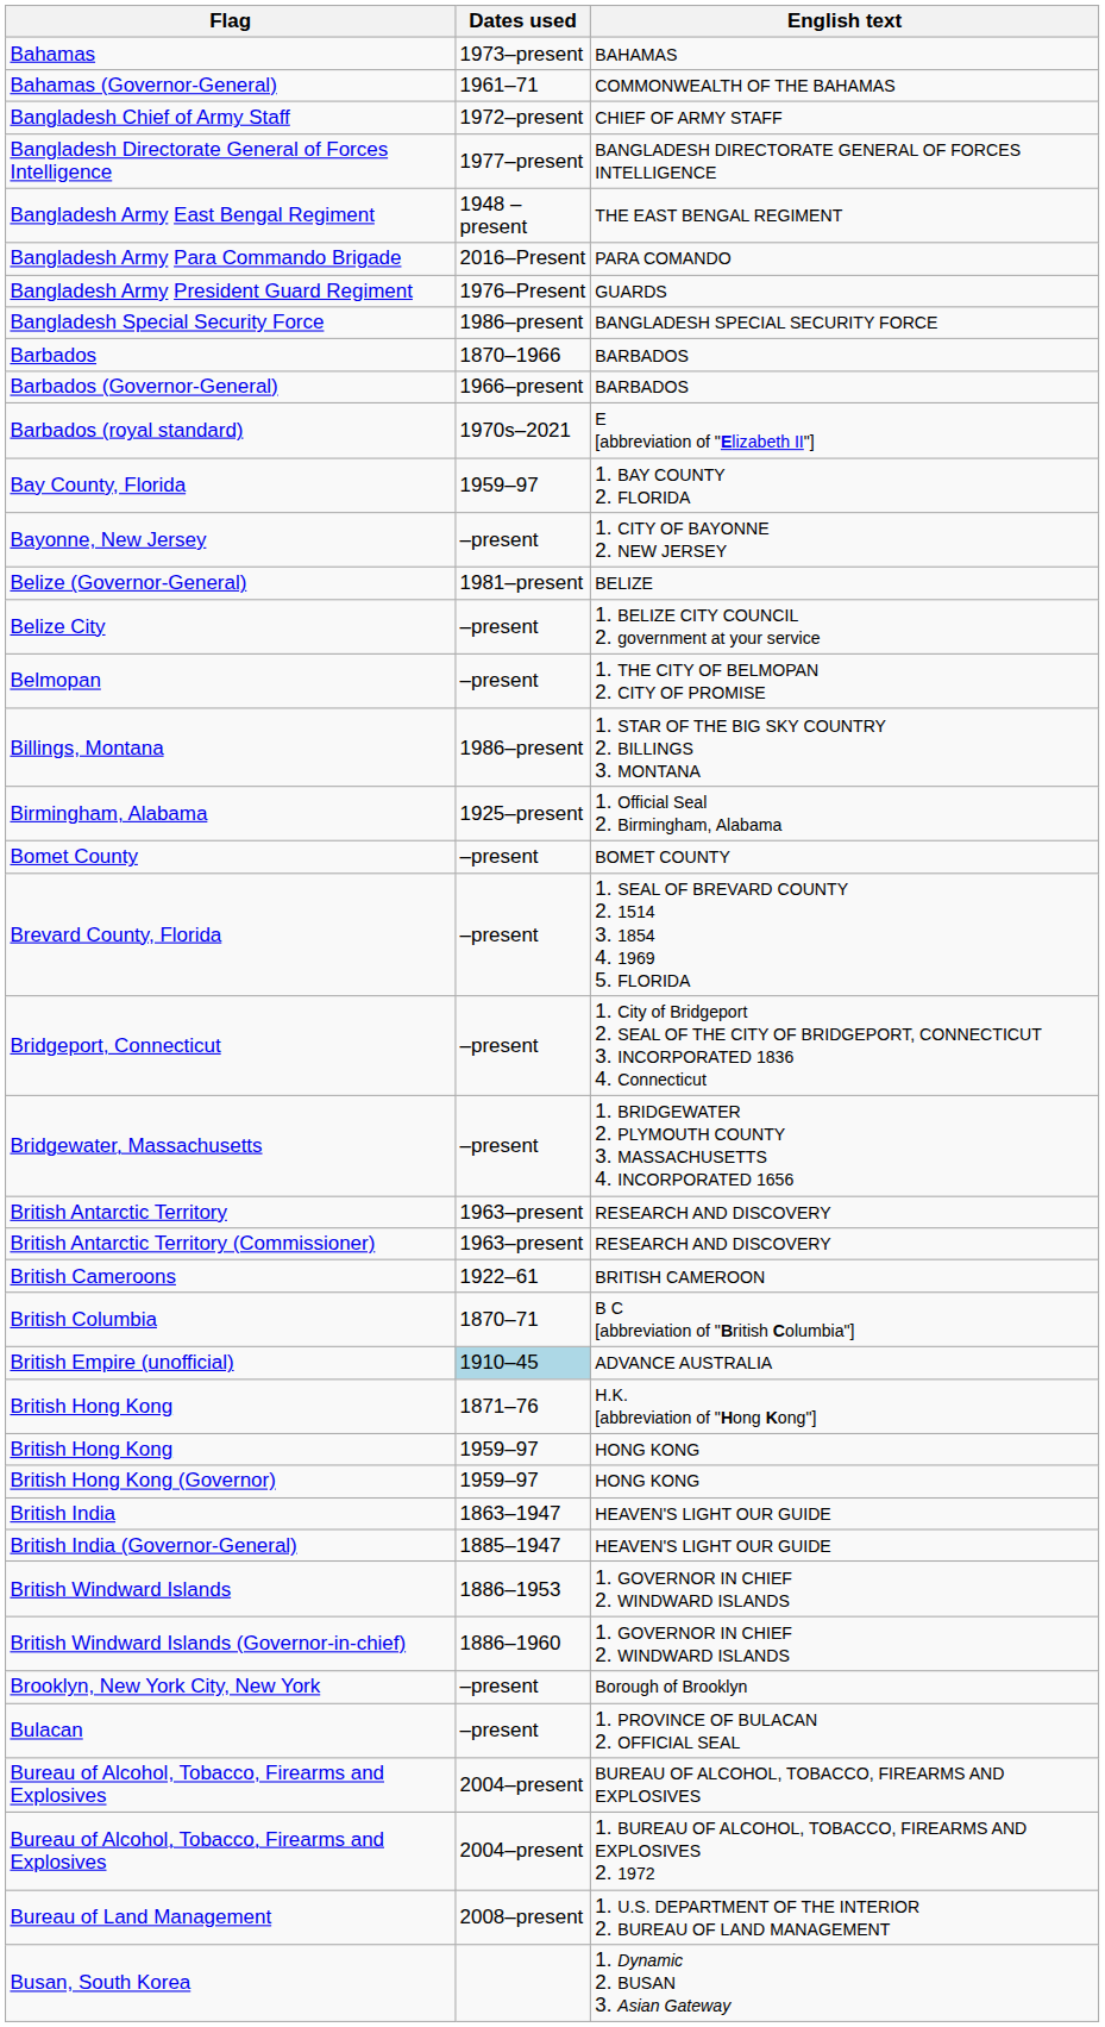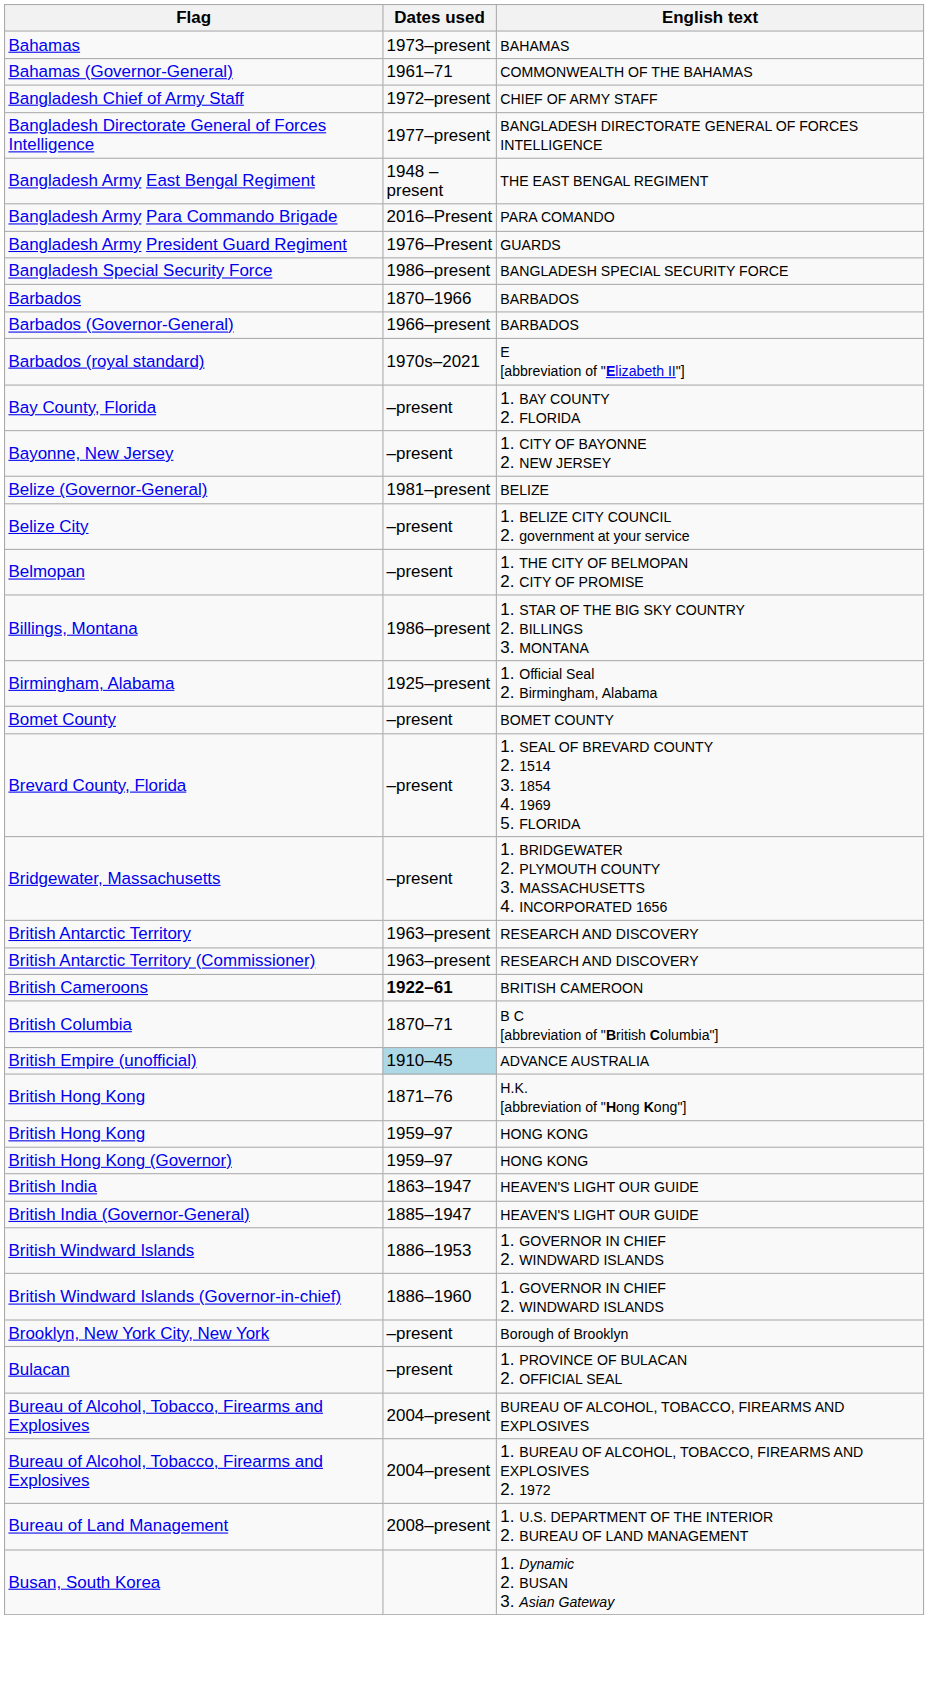Bay County, Florida | Dates used: 1959–97 -> –present
- row: Bridgeport, Connecticut | –present | 1. City of Bridgeport 2. SEAL OF THE CITY OF BRIDGEPORT, CONNECTICUT 3. INCORPORATED 1836 4. Connecticut
British Cameroons | Dates used: normal -> bold
